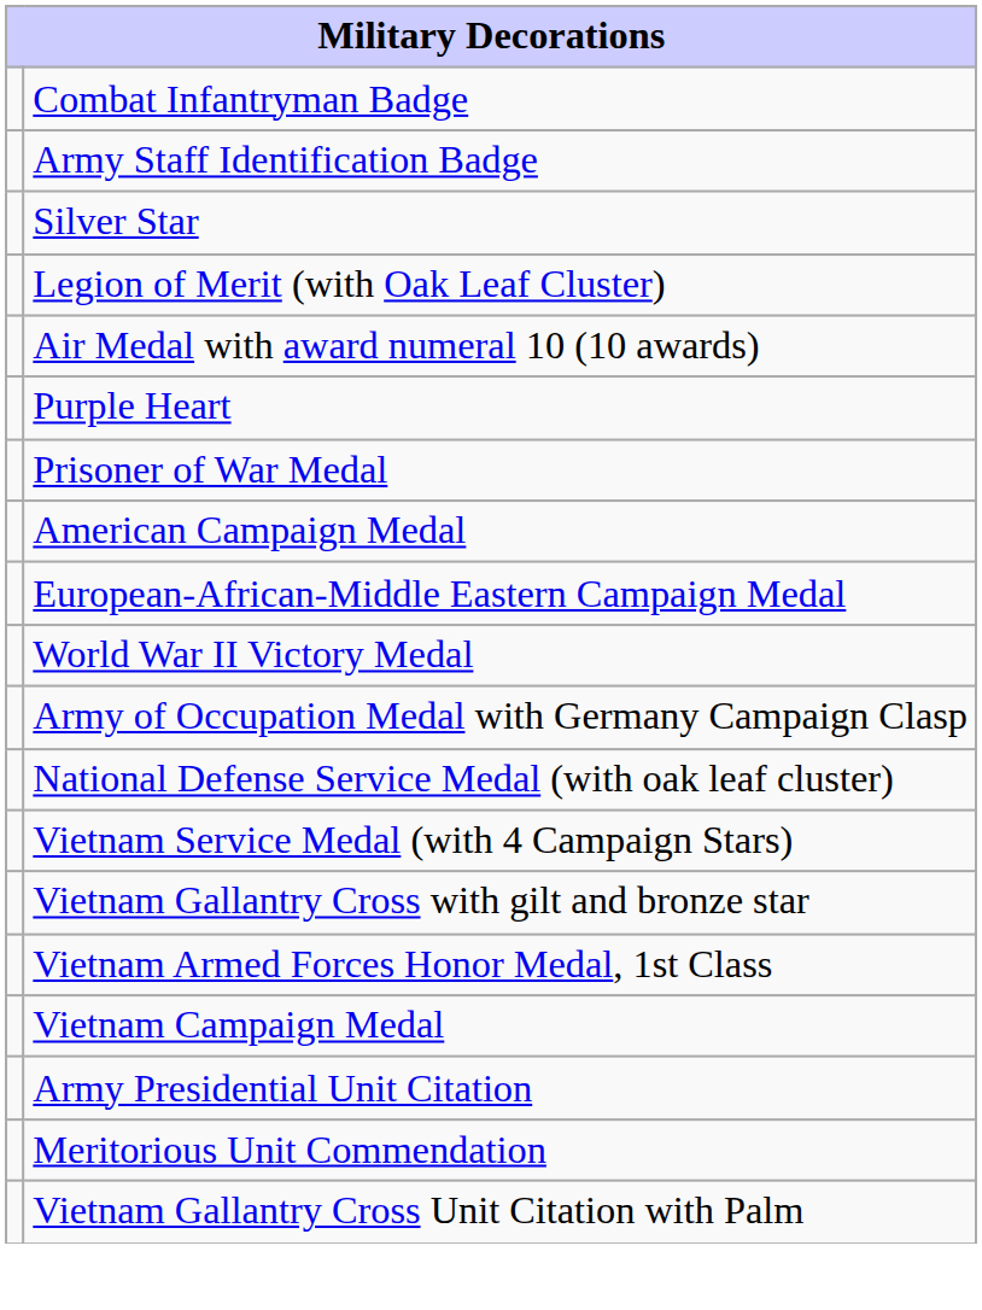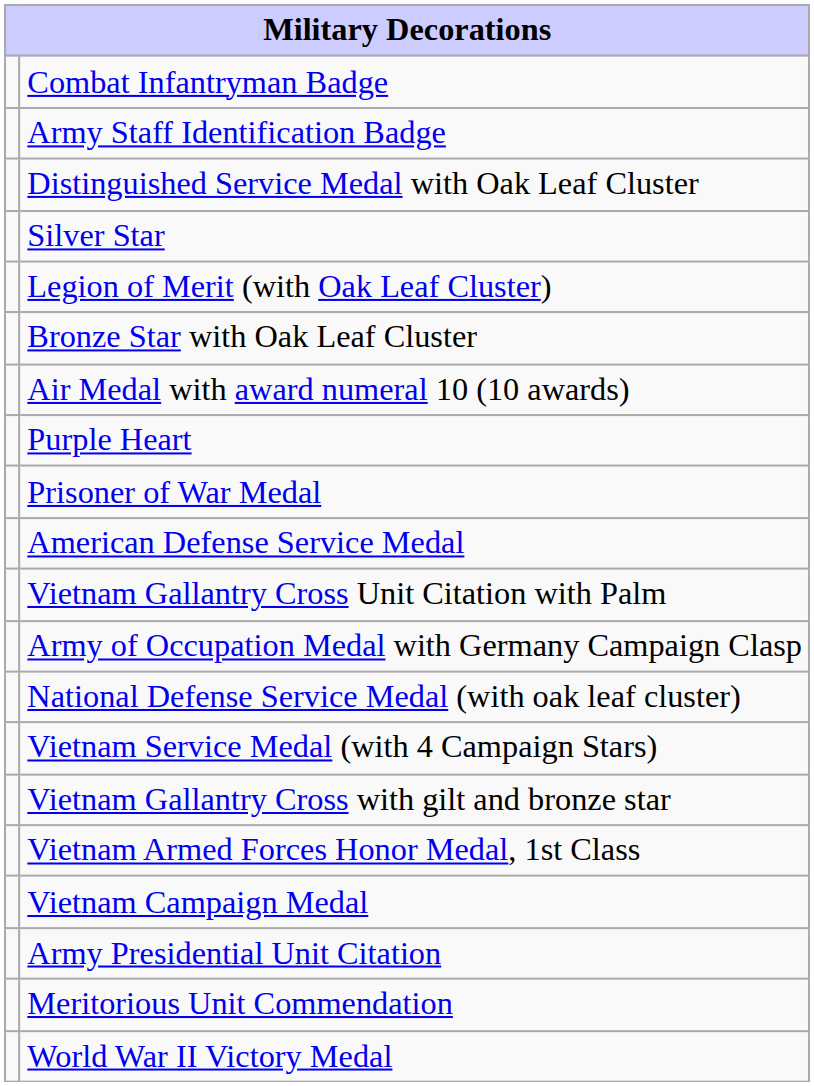+ row: Distinguished Service Medal with Oak Leaf Cluster
+ row: Bronze Star with Oak Leaf Cluster
+ row: American Defense Service Medal
- row: American Campaign Medal
- row: European-African-Middle Eastern Campaign Medal
rows swapped: World War II Victory Medal <-> Vietnam Gallantry Cross Unit Citation with Palm
